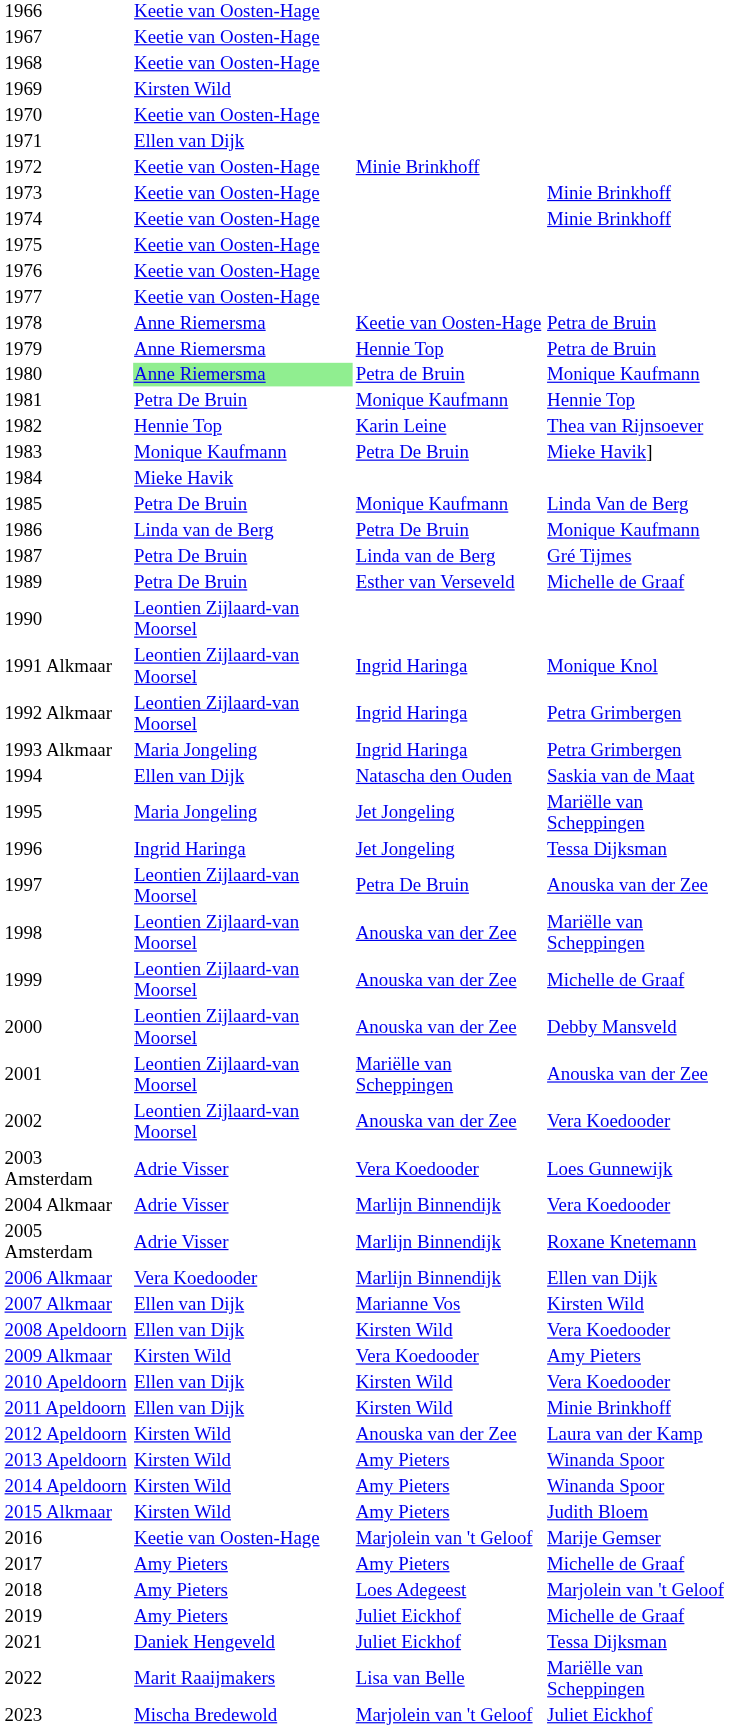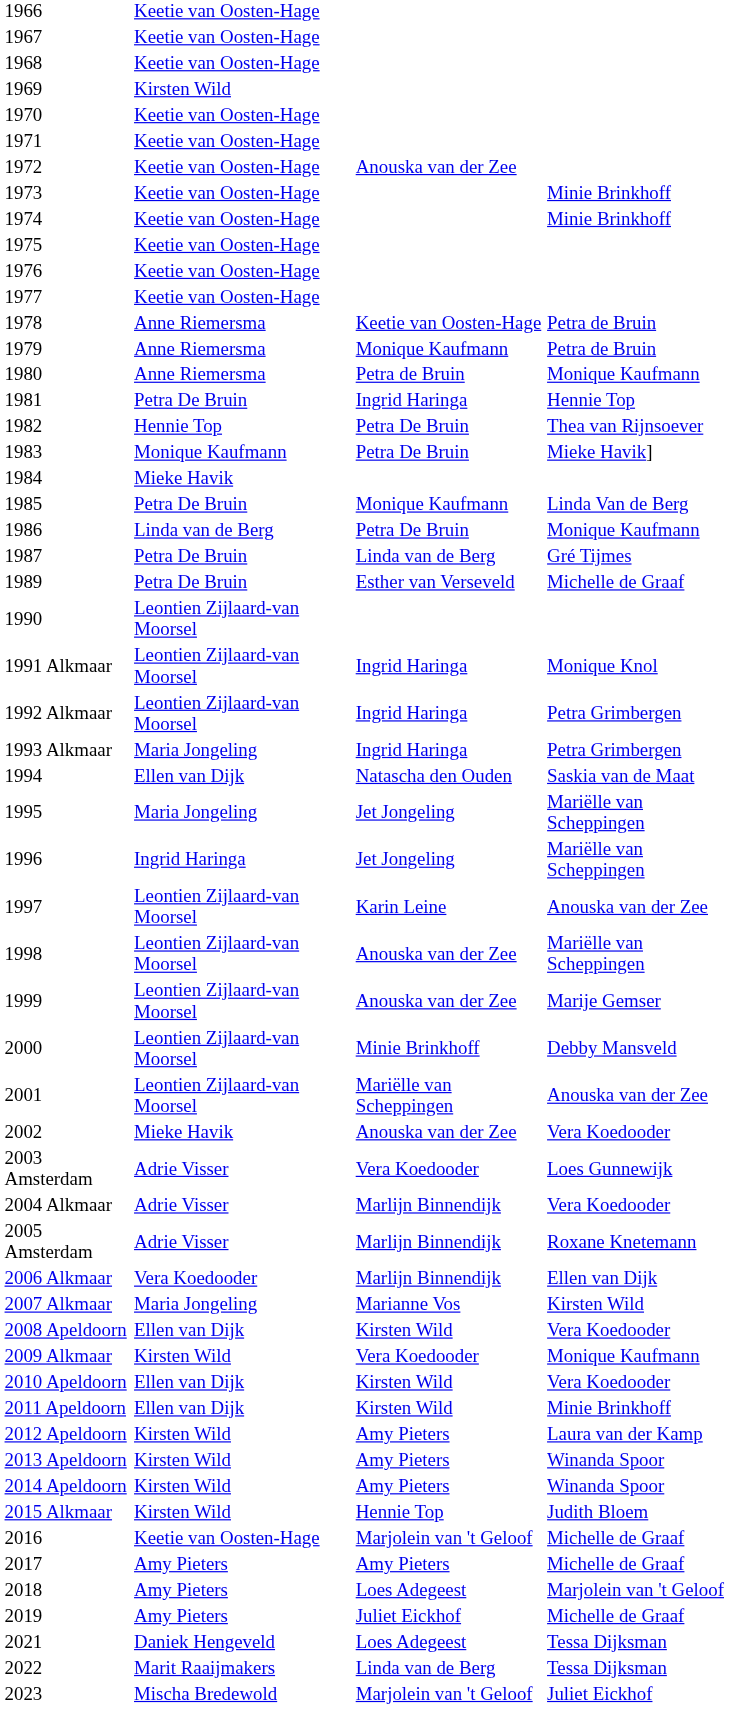1971 | column 2: Ellen van Dijk -> Keetie van Oosten-Hage
1972 | column 3: Minie Brinkhoff -> Anouska van der Zee
1979 | column 3: Hennie Top -> Monique Kaufmann
1980 | column 2: lightgreen background -> no background
1981 | column 3: Monique Kaufmann -> Ingrid Haringa
1982 | column 3: Karin Leine -> Petra De Bruin
1996 | column 4: Tessa Dijksman -> Mariëlle van Scheppingen
1997 | column 3: Petra De Bruin -> Karin Leine
1999 | column 4: Michelle de Graaf -> Marije Gemser
2000 | column 3: Anouska van der Zee -> Minie Brinkhoff
2002 | column 2: Leontien Zijlaard-van Moorsel -> Mieke Havik
2007 Alkmaar | column 2: Ellen van Dijk -> Maria Jongeling
2009 Alkmaar | column 4: Amy Pieters -> Monique Kaufmann
2012 Apeldoorn | column 3: Anouska van der Zee -> Amy Pieters
2015 Alkmaar | column 3: Amy Pieters -> Hennie Top
2016 | column 4: Marije Gemser -> Michelle de Graaf
2021 | column 3: Juliet Eickhof -> Loes Adegeest
2022 | column 3: Lisa van Belle -> Linda van de Berg
2022 | column 4: Mariëlle van Scheppingen -> Tessa Dijksman
